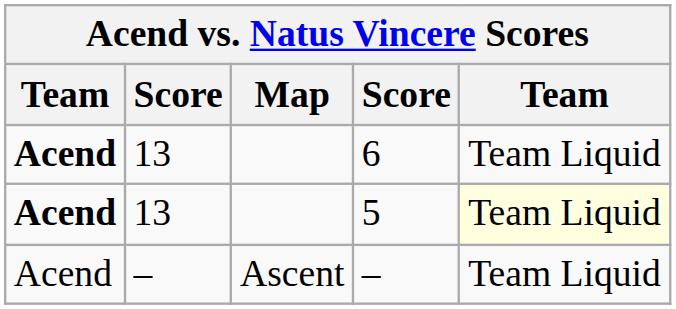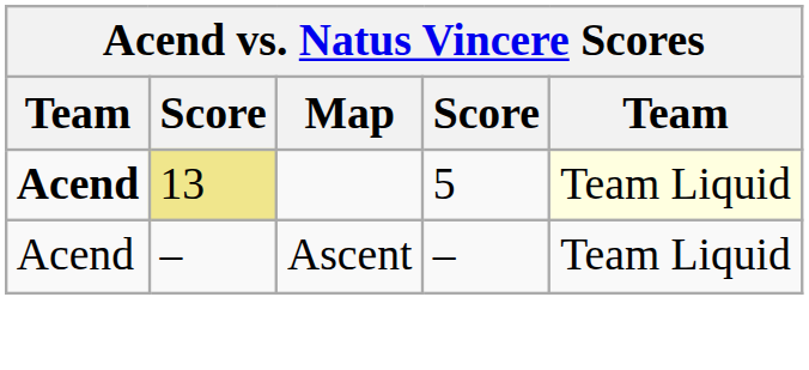- row: Acend | 13 | 6 | Team Liquid
5 | column 2: no background -> khaki background
